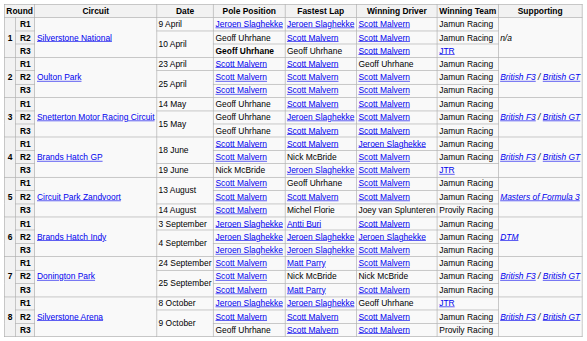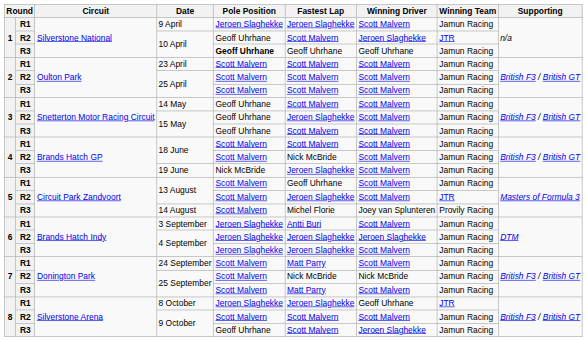R2 / 10 April | Winning Driver: Scott Malvern -> Jeroen Slaghekke
R2 / 10 April | Winning Team: Jamun Racing -> JTR
R3 / 10 April | Winning Driver: Scott Malvern -> Geoff Uhrhane
R3 / 10 April | Winning Team: JTR -> Jamun Racing
23 April | Winning Driver: Geoff Uhrhane -> Scott Malvern
R1 / 18 June | Winning Driver: Jeroen Slaghekke -> Scott Malvern
19 June | Winning Team: JTR -> Jamun Racing
R2 / 13 August | Fastest Lap: Scott Malvern -> Jeroen Slaghekke
R2 / 13 August | Winning Team: Jamun Racing -> JTR
R3 / 9 October | Winning Driver: Scott Malvern -> Jeroen Slaghekke
R3 / 9 October | Winning Team: Provily Racing -> Jamun Racing
